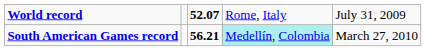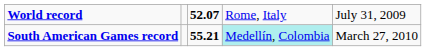South American Games record | column 3: 56.21 -> 55.21
